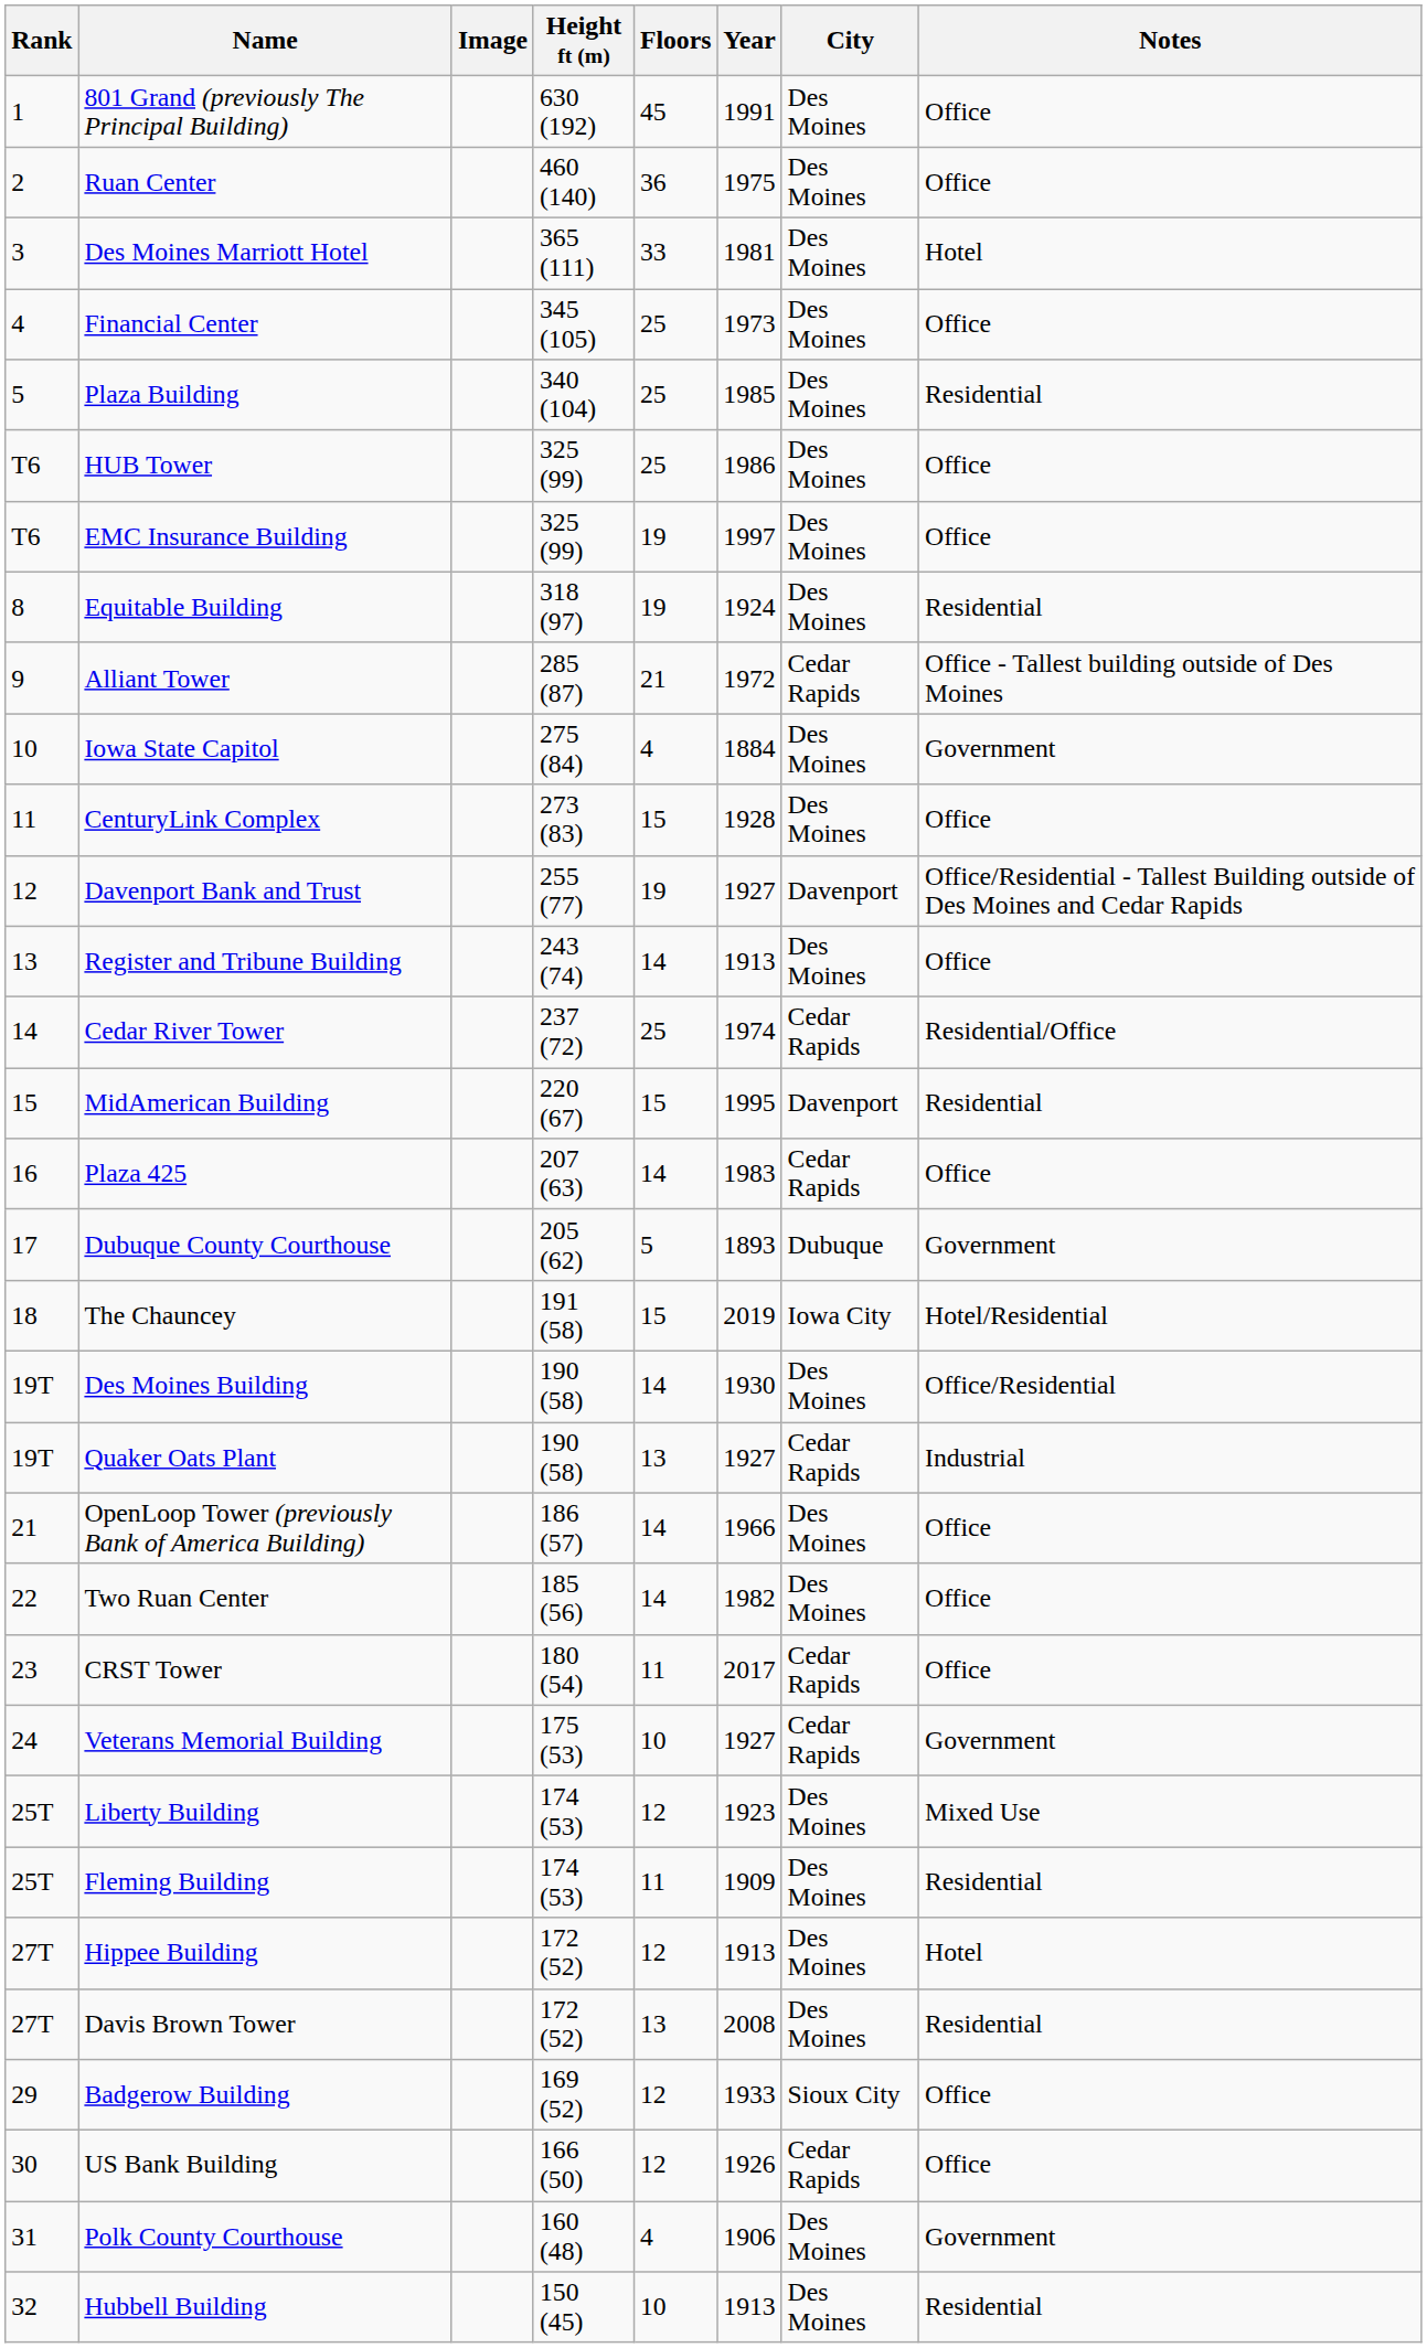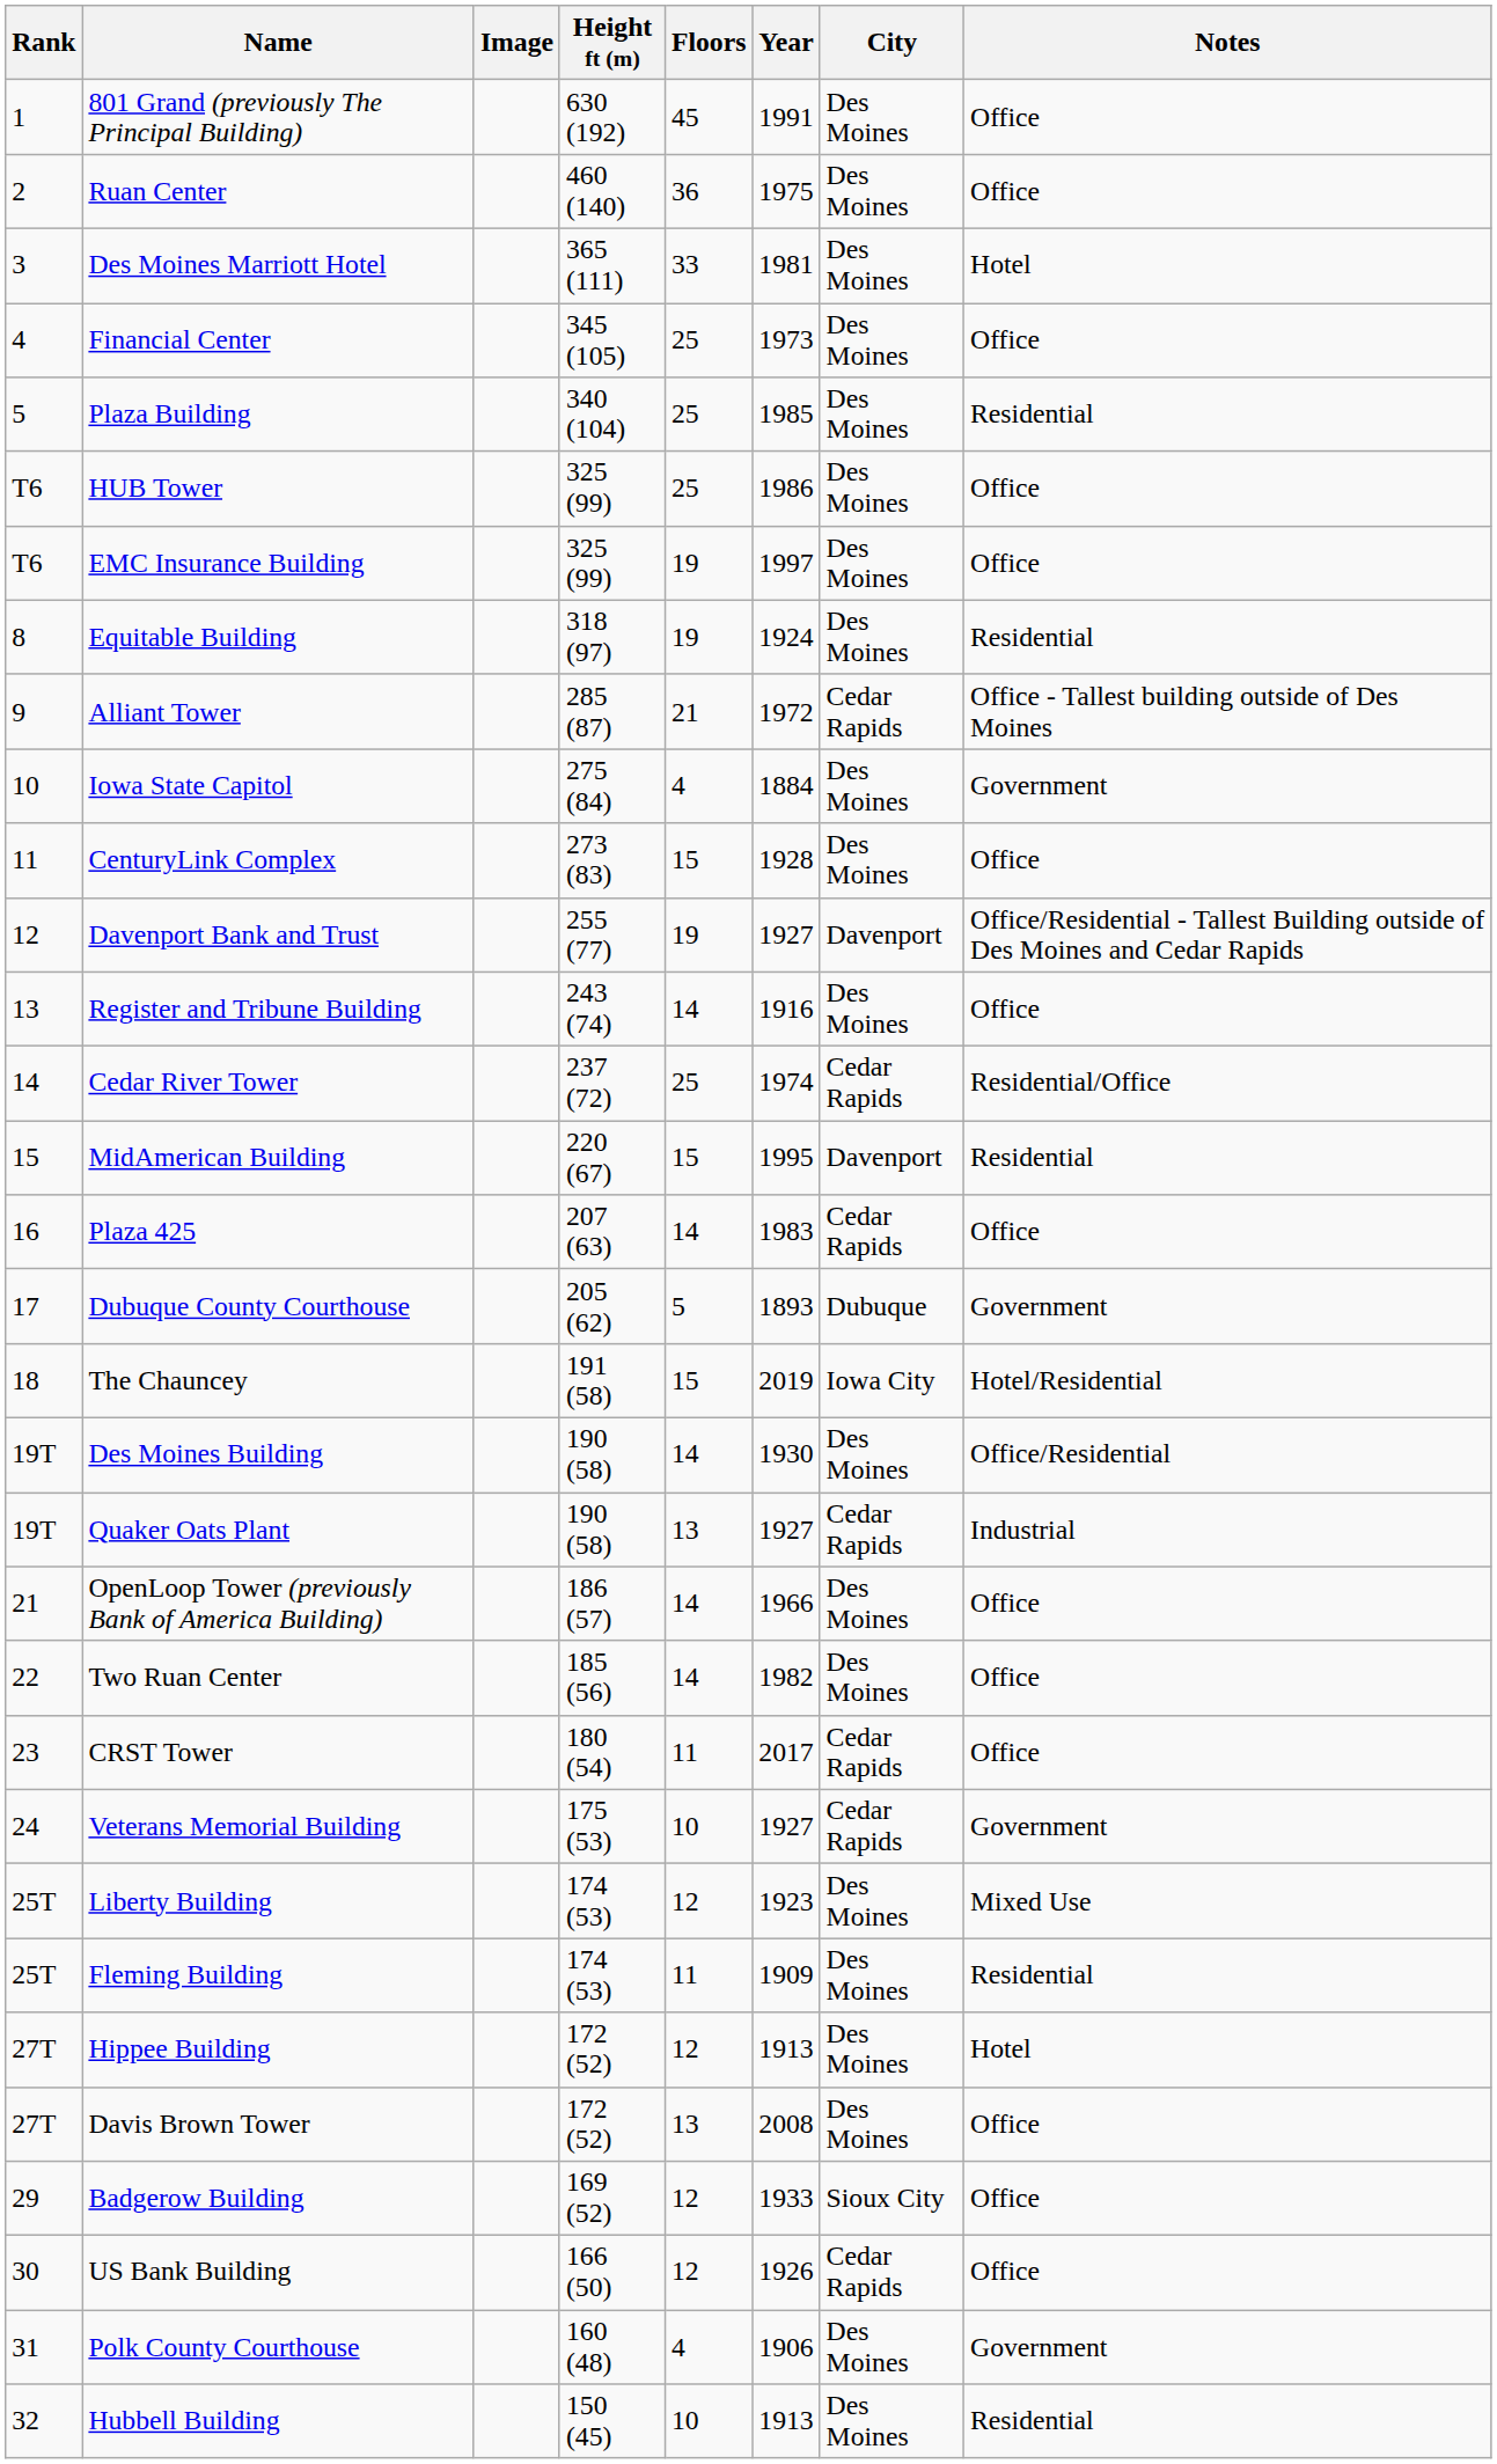Register and Tribune Building | Year: 1913 -> 1916
Davis Brown Tower | Notes: Residential -> Office
